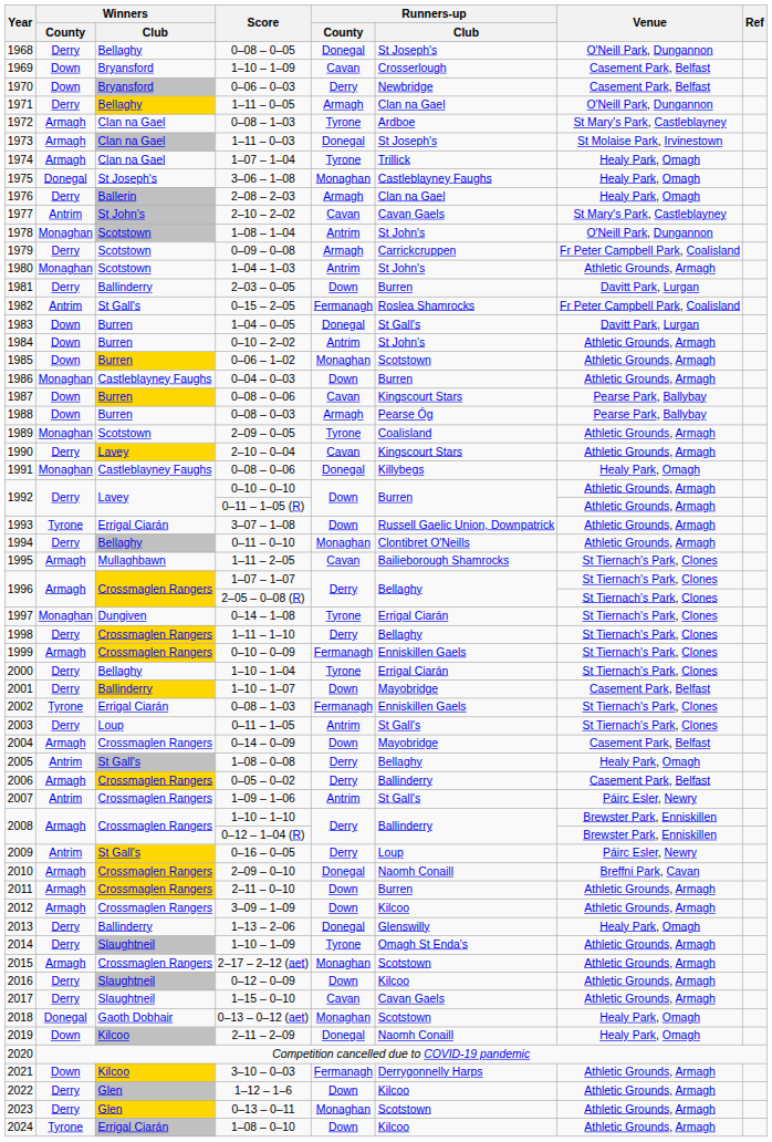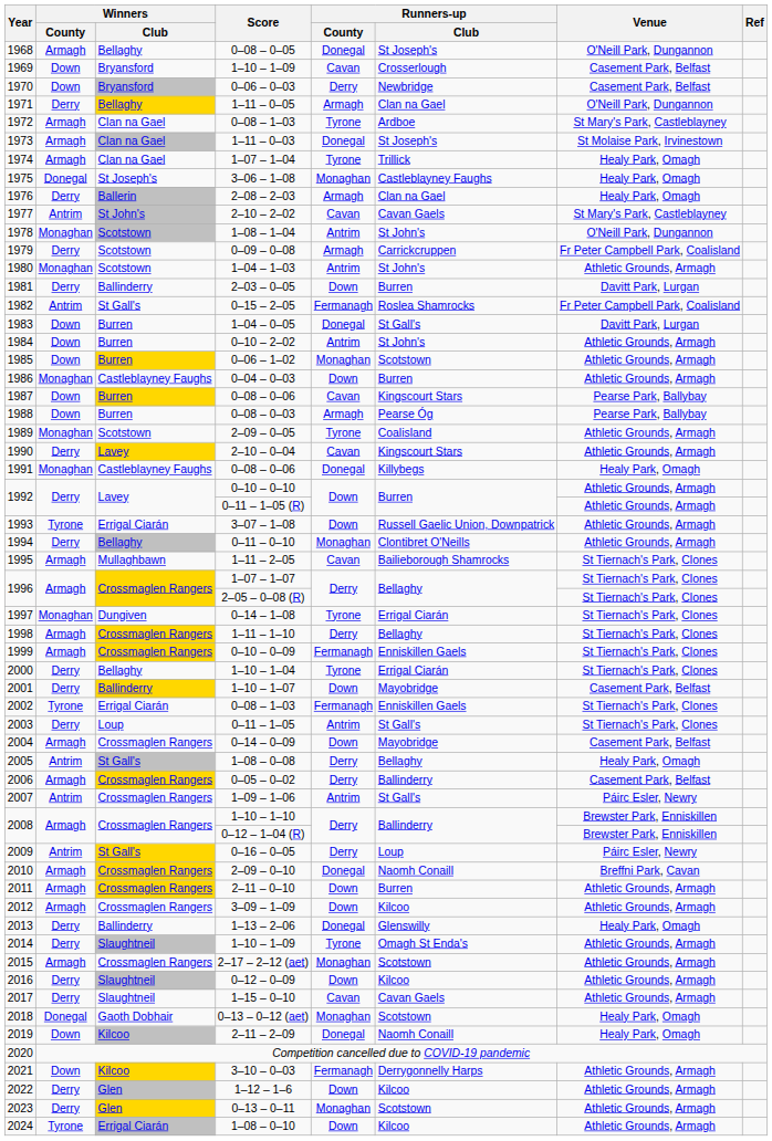1968 | Winners / County: Derry -> Armagh
1998 | Winners / County: Derry -> Armagh
